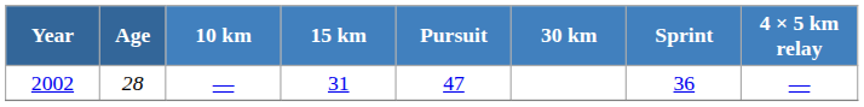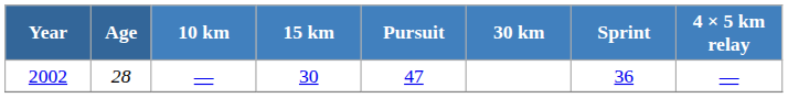2002 | 15 km: 31 -> 30
